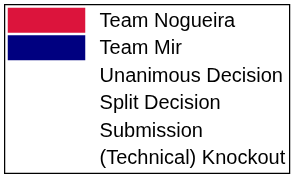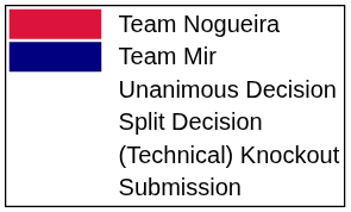rows swapped: Submission <-> (Technical) Knockout
